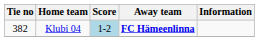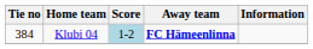Klubi 04 | Tie no: 382 -> 384
